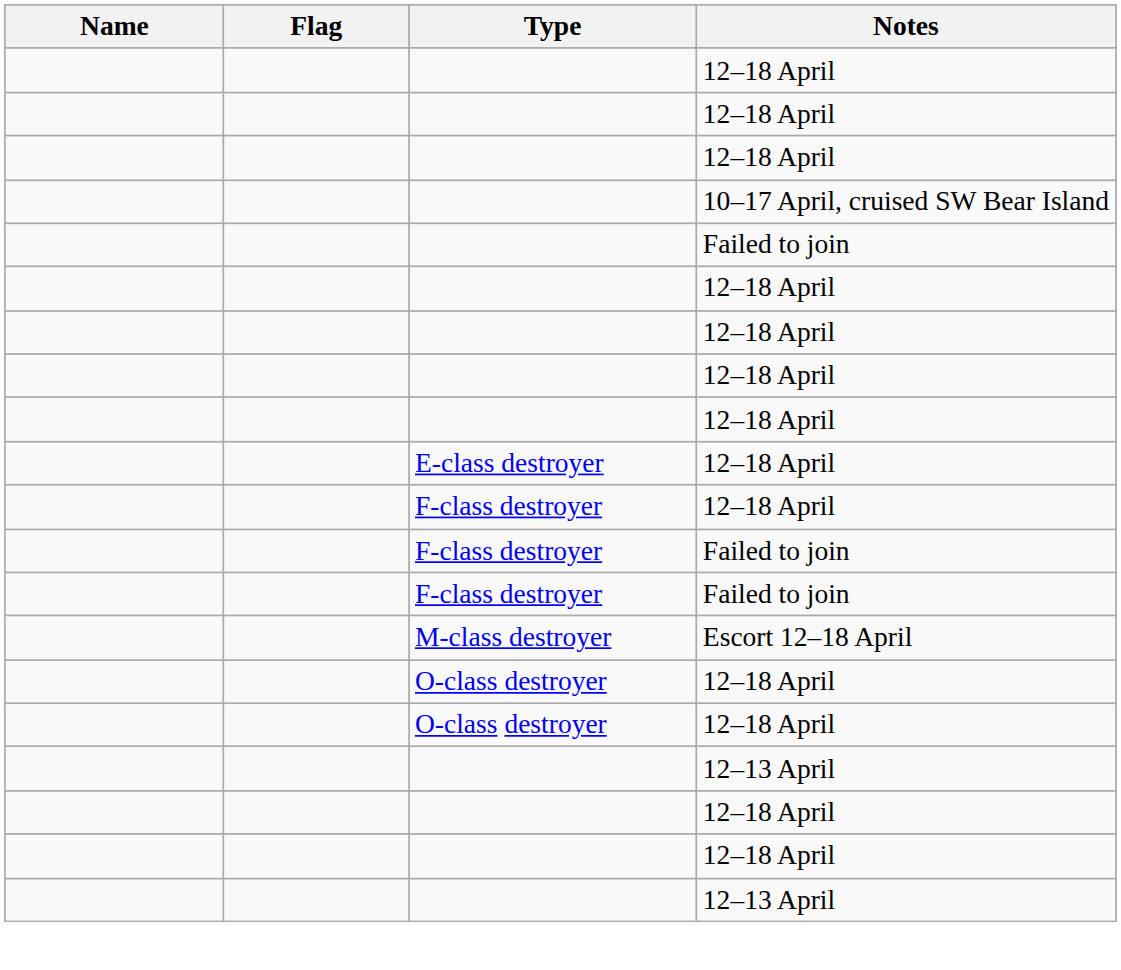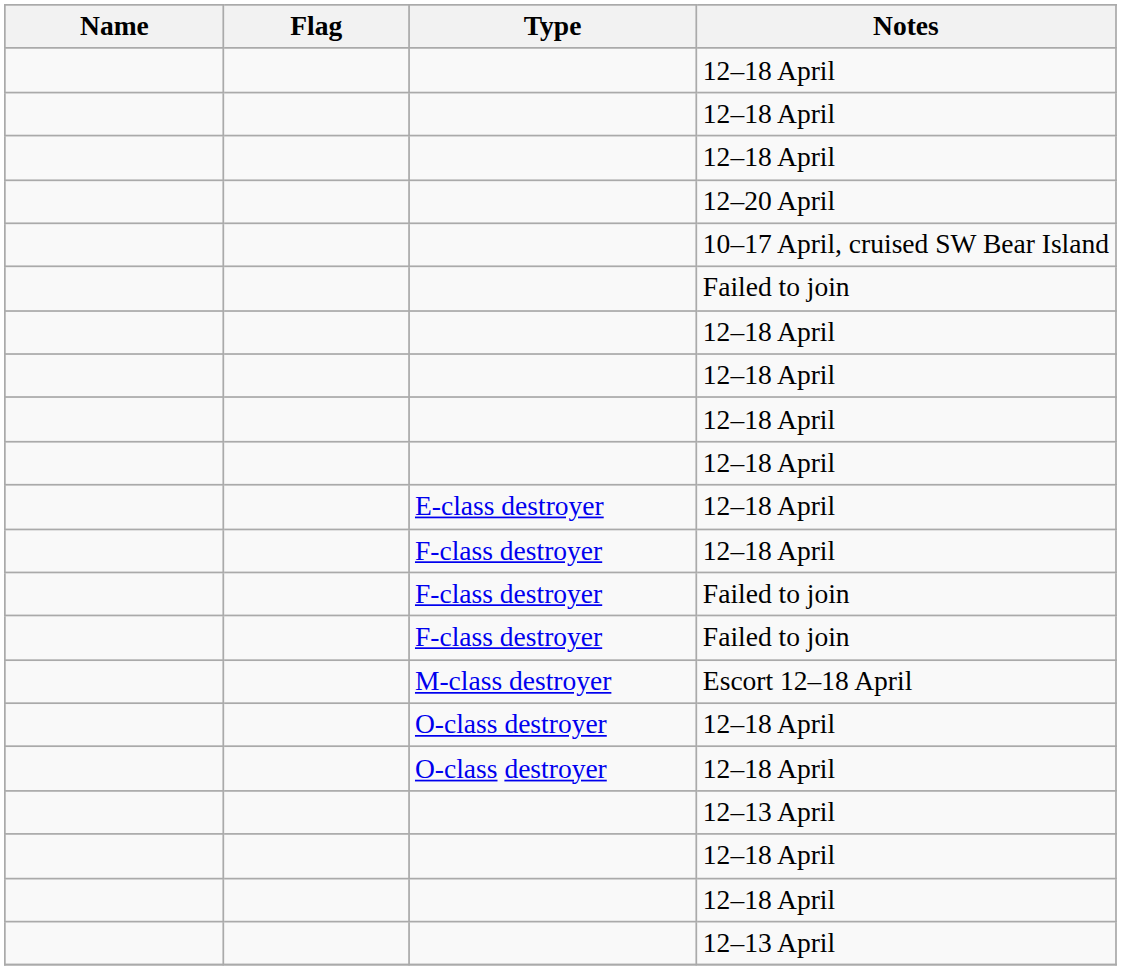+ row: 12–20 April
